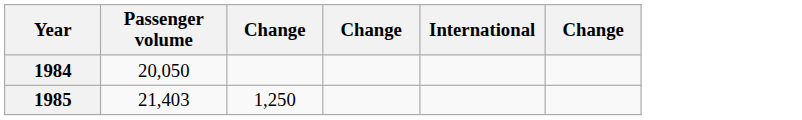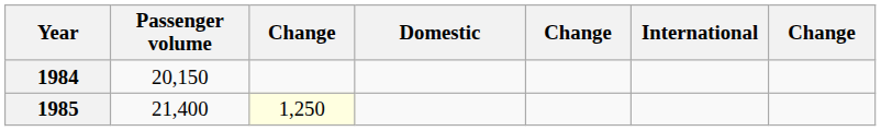+ column: Domestic
1984 | Passenger volume: 20,050 -> 20,150
1985 | Passenger volume: 21,403 -> 21,400
1985 | column 3: no background -> lightyellow background
